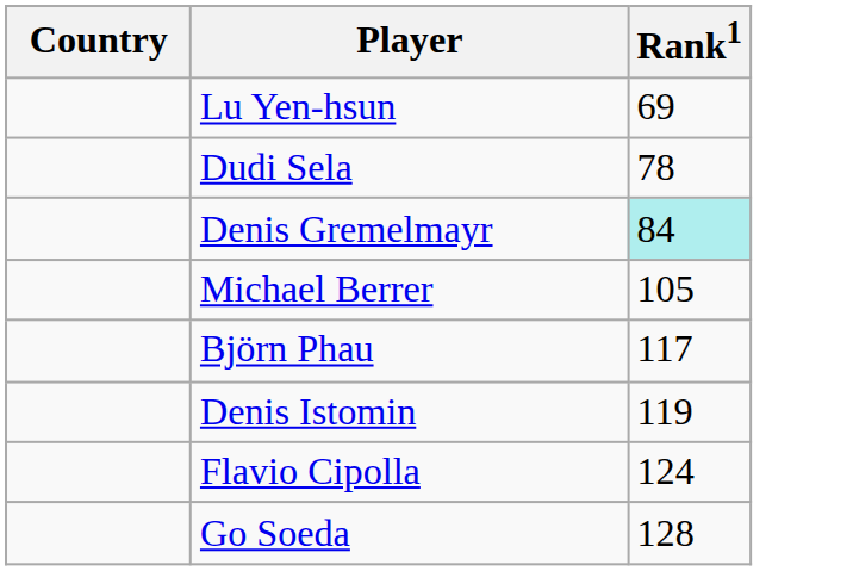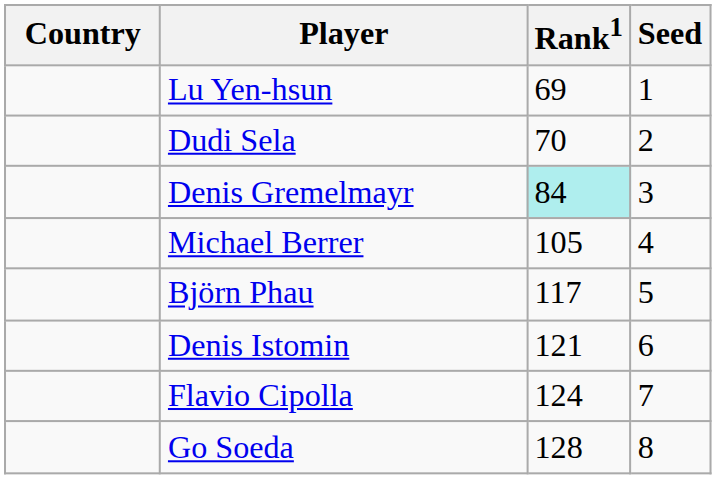+ column: Seed | 1 | 2 | 3 | 4 | 5 | 6 | 7 | 8
Dudi Sela | Rank1: 78 -> 70
Denis Istomin | Rank1: 119 -> 121
